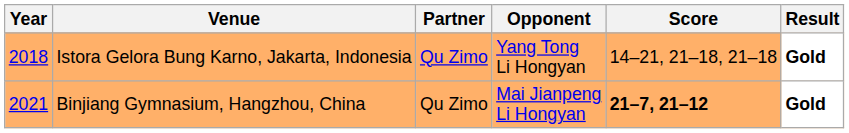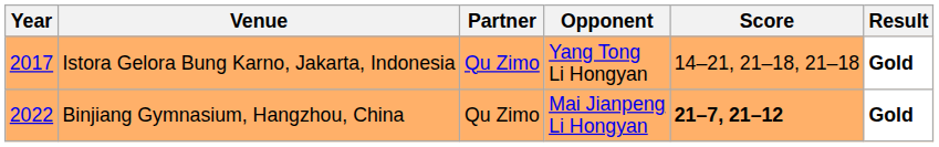Istora Gelora Bung Karno, Jakarta, Indonesia | Year: 2018 -> 2017
Binjiang Gymnasium, Hangzhou, China | Year: 2021 -> 2022
